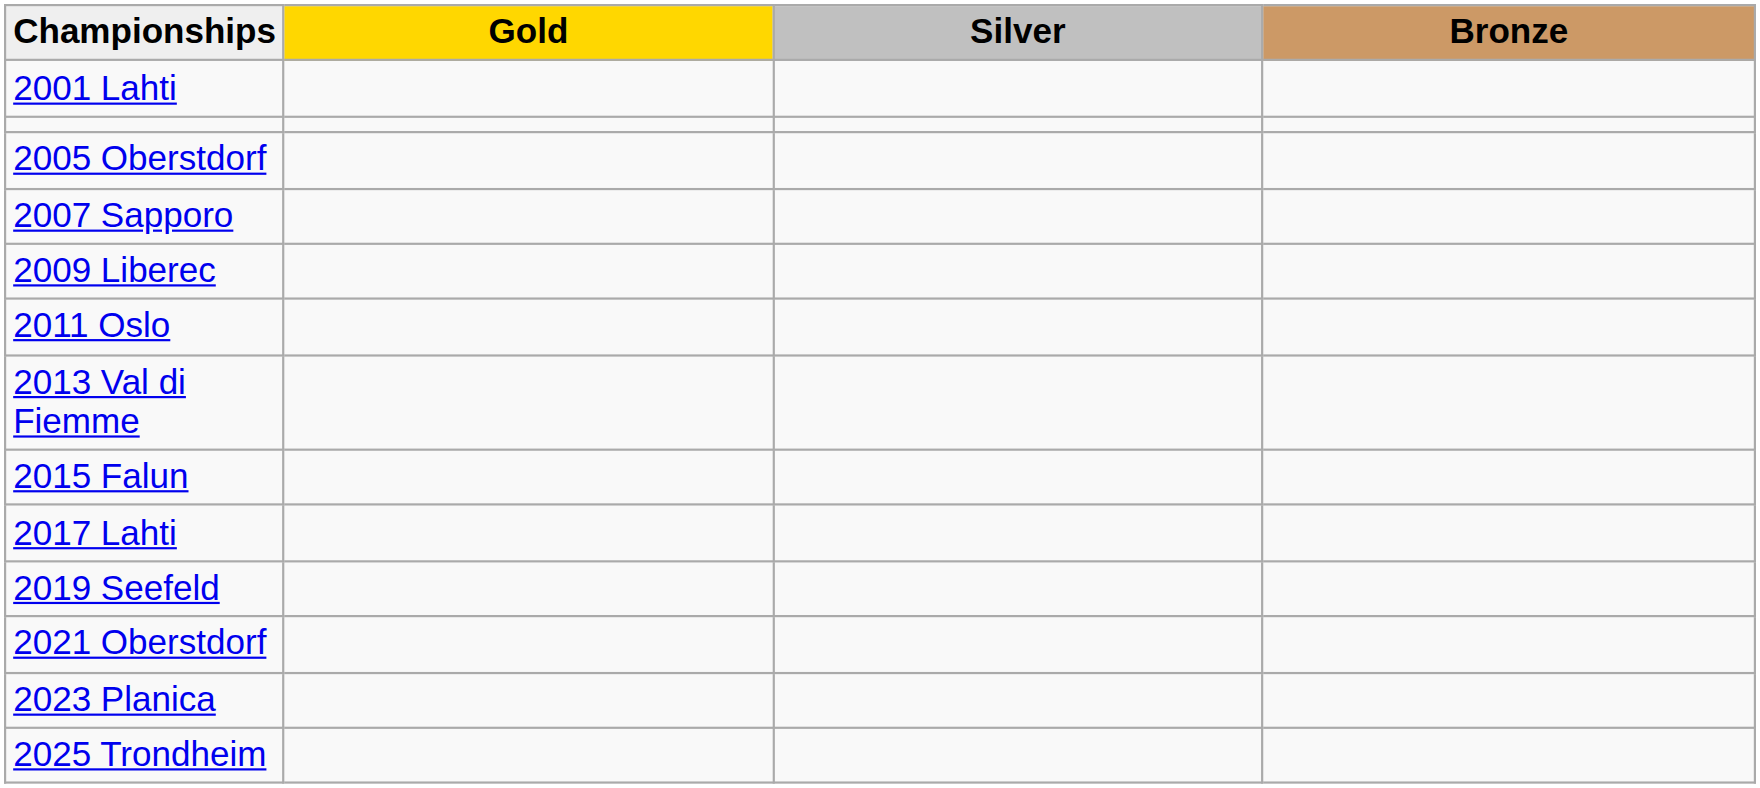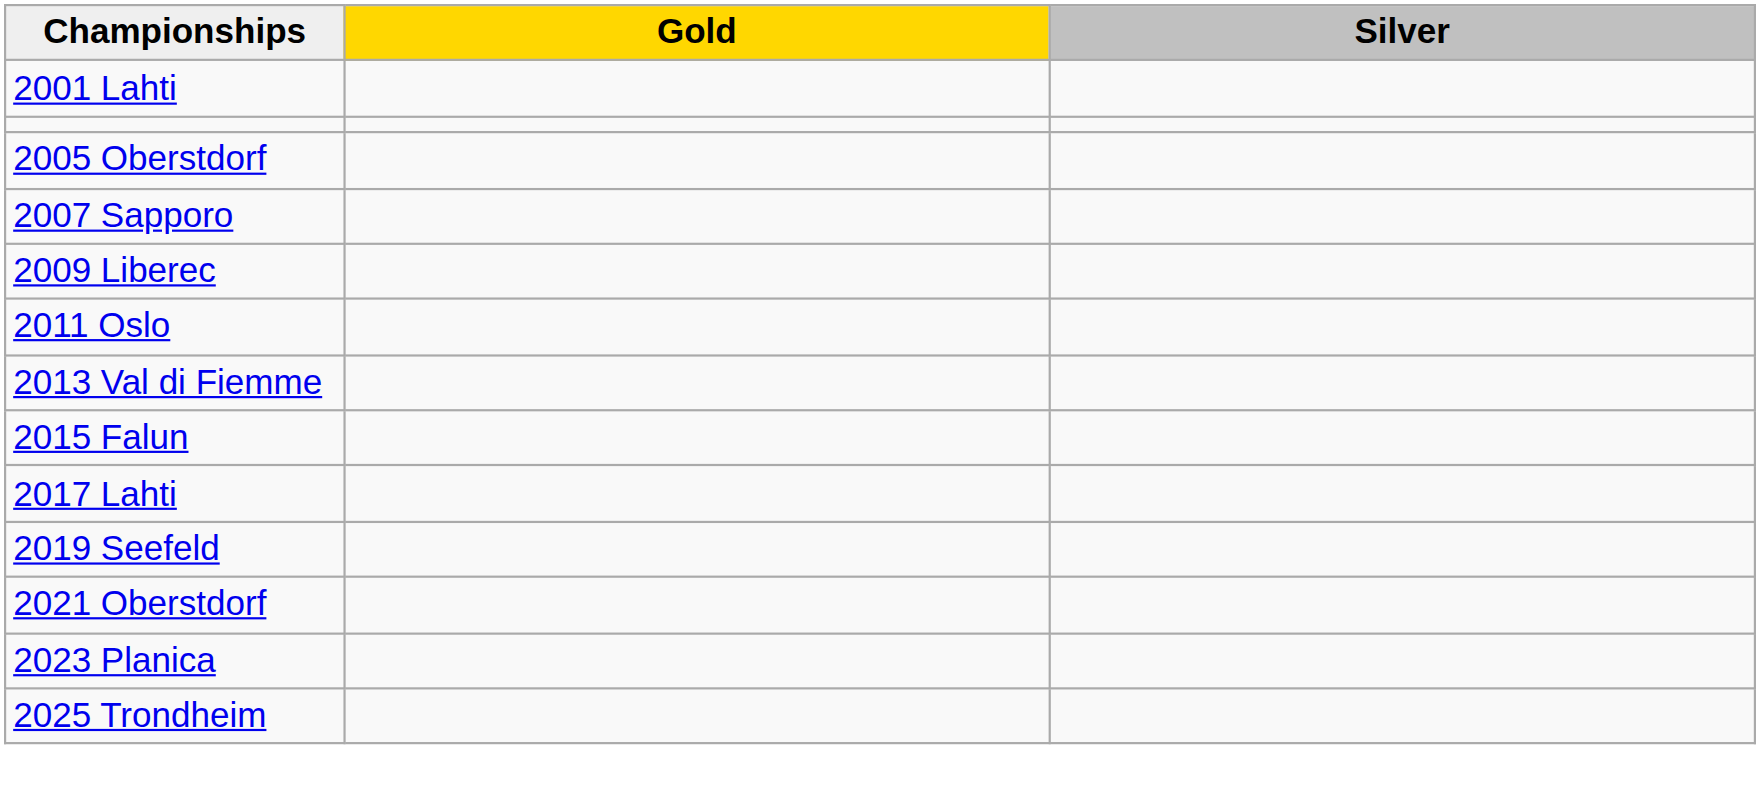- column: Bronze
